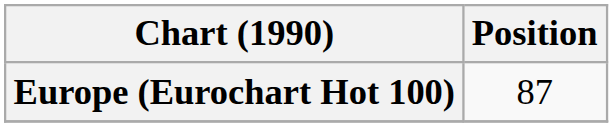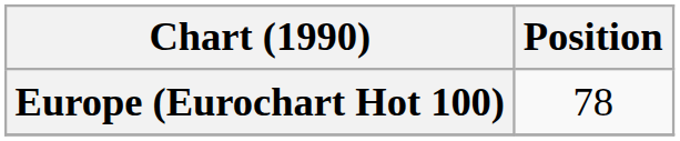Europe (Eurochart Hot 100) | Position: 87 -> 78
